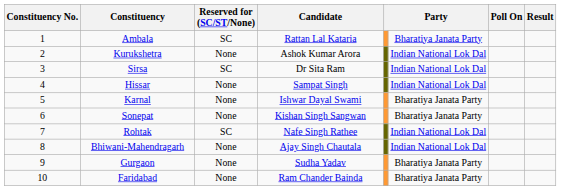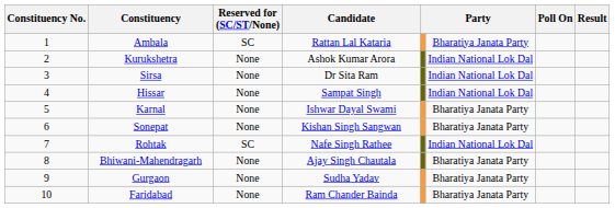Sirsa | Reserved for (SC/ST/None): SC -> None
Bhiwani-Mahendragarh | column 6: Indian National Lok Dal -> Bharatiya Janata Party
